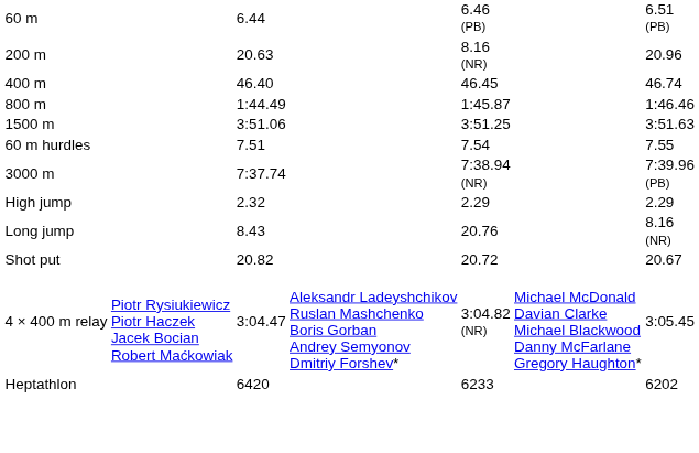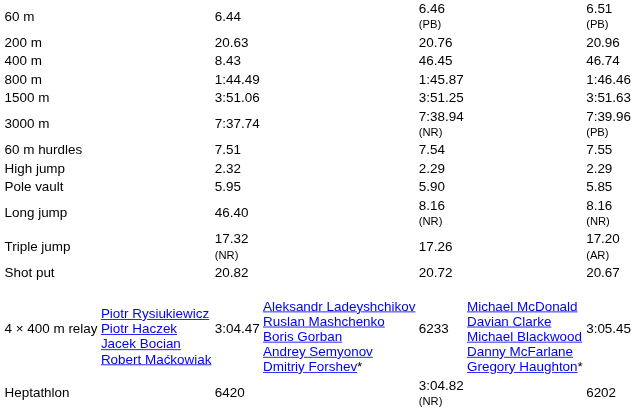200 m | column 5: 8.16 (NR) -> 20.76
400 m | column 3: 46.40 -> 8.43
rows swapped: 3000 m <-> 60 m hurdles
+ row: Pole vault | 5.95 | 5.90 | 5.85
Long jump | column 3: 8.43 -> 46.40
Long jump | column 5: 20.76 -> 8.16 (NR)
+ row: Triple jump | 17.32 (NR) | 17.26 | 17.20 (AR)
4 × 400 m relay | column 5: 3:04.82 (NR) -> 6233
Heptathlon | column 5: 6233 -> 3:04.82 (NR)
